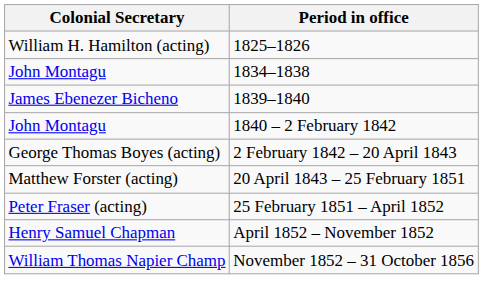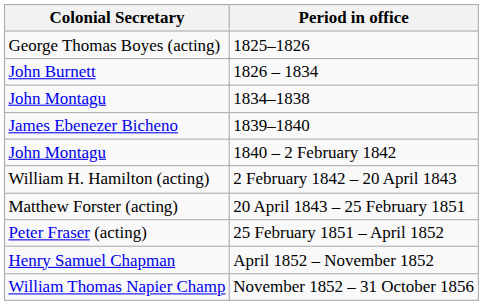1825–1826 | Colonial Secretary: William H. Hamilton (acting) -> George Thomas Boyes (acting)
+ row: John Burnett | 1826 – 1834
2 February 1842 – 20 April 1843 | Colonial Secretary: George Thomas Boyes (acting) -> William H. Hamilton (acting)
